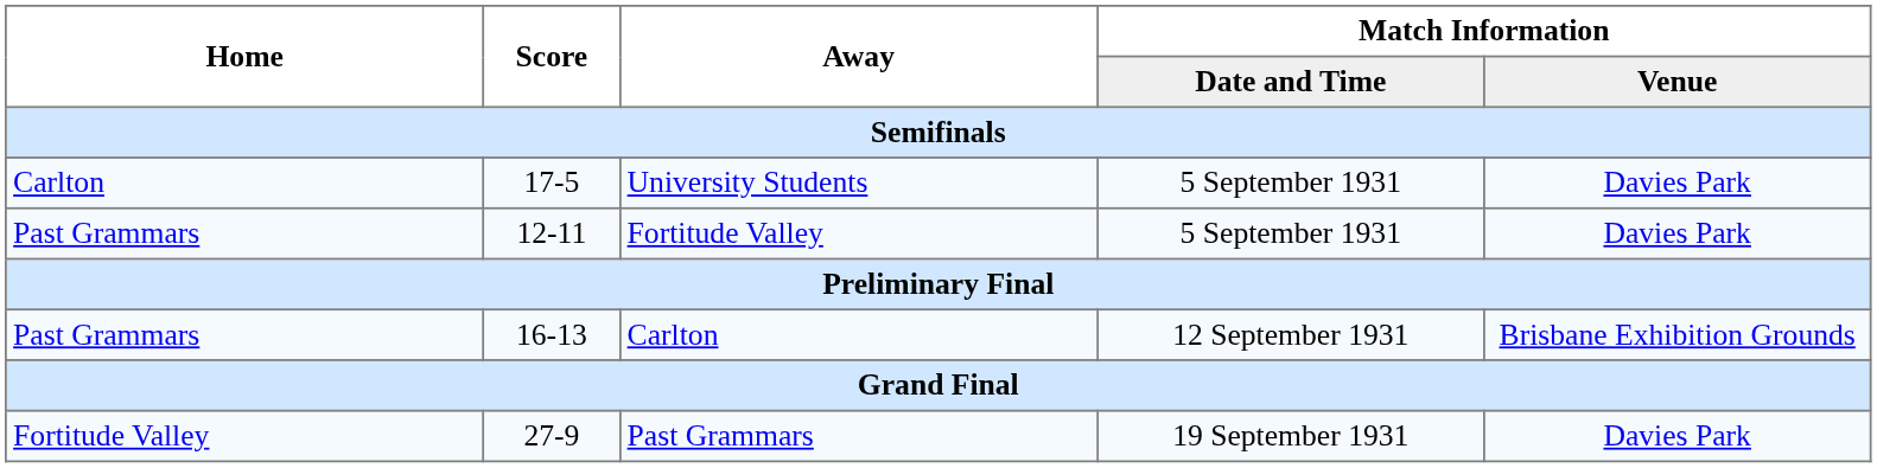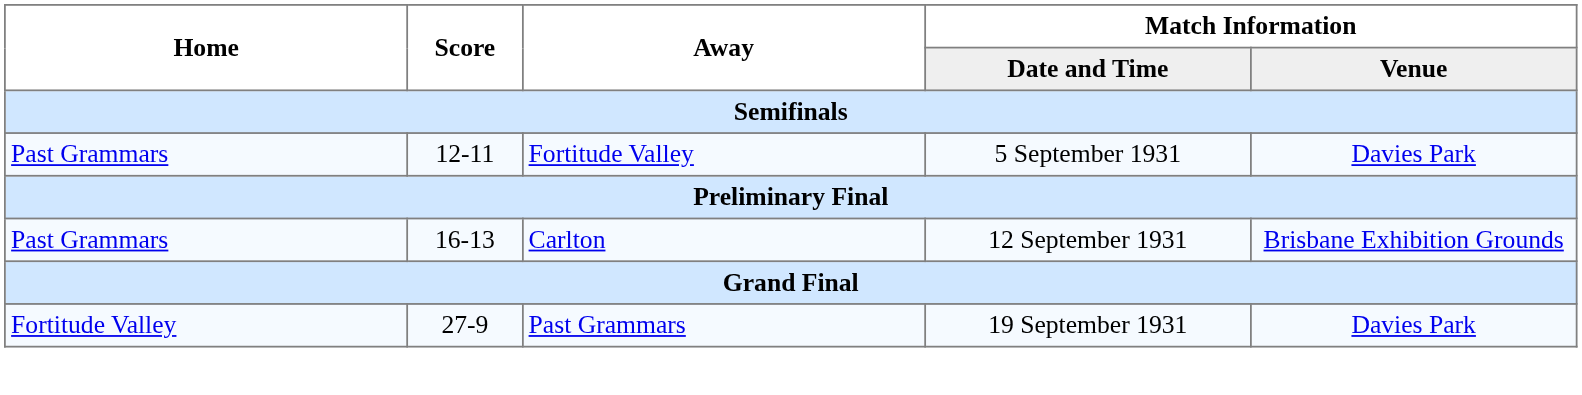- row: Carlton | 17-5 | University Students | 5 September 1931 | Davies Park
